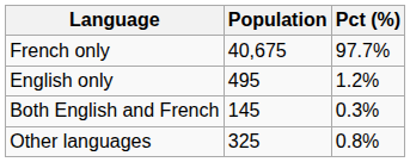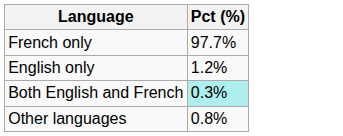- column: Population | 40,675 | 495 | 145 | 325
Both English and French | Pct (%): no background -> paleturquoise background
